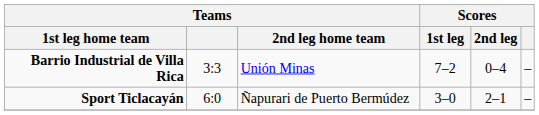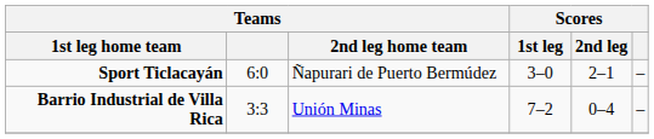rows swapped: Barrio Industrial de Villa Rica <-> Sport Ticlacayán
